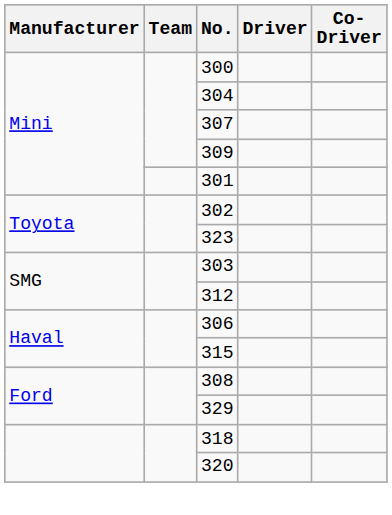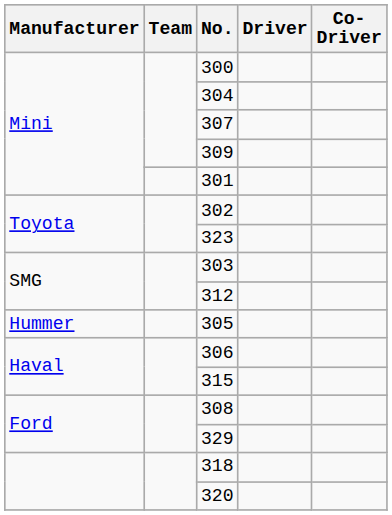+ row: Hummer | 305
